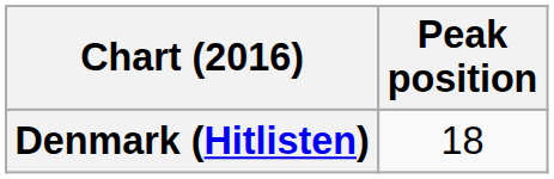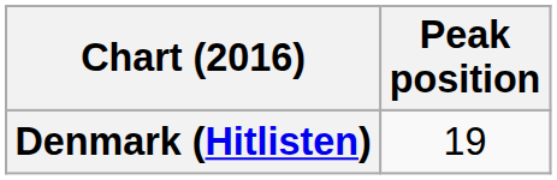Denmark (Hitlisten) | Peak position: 18 -> 19
